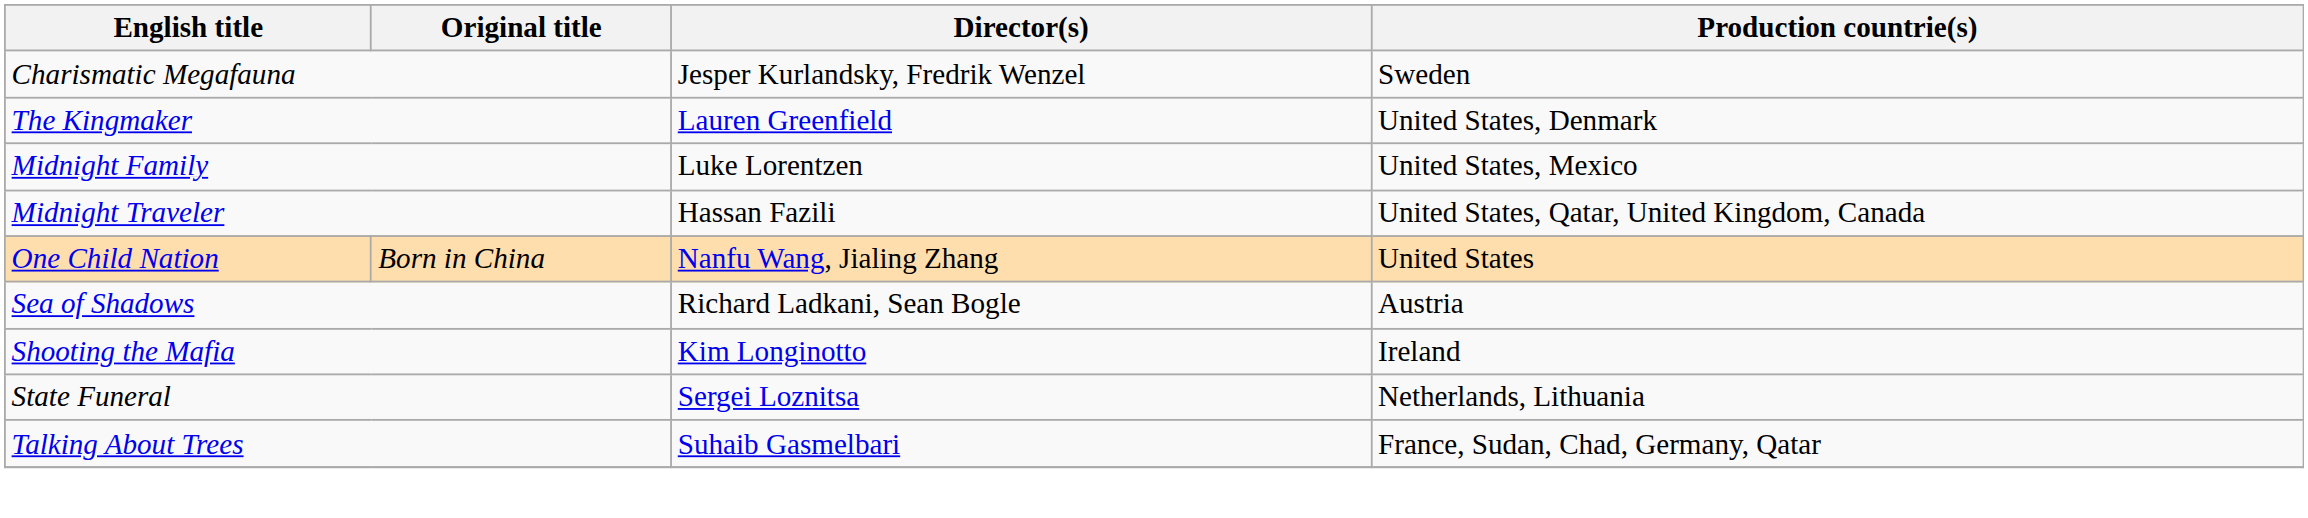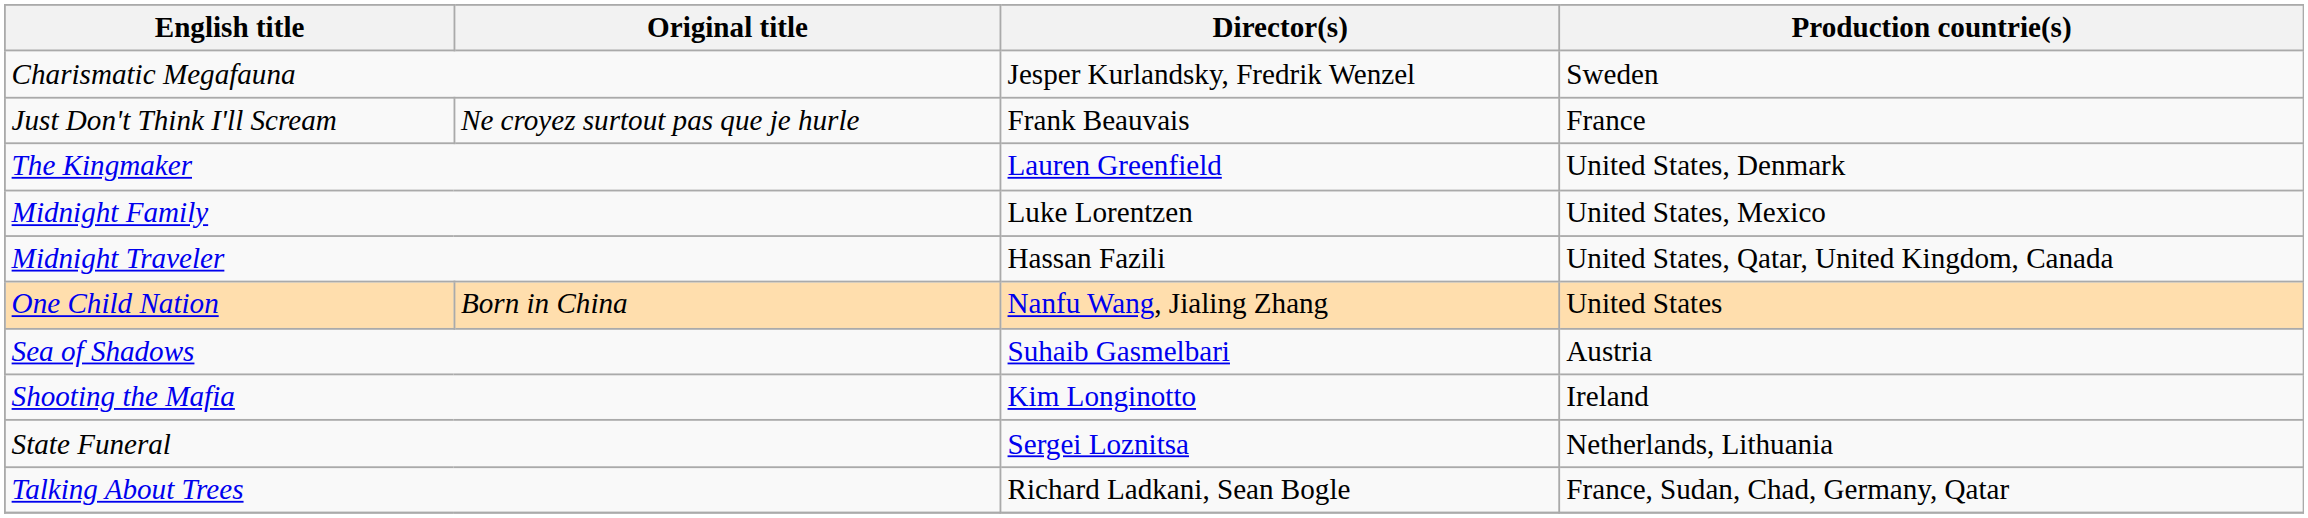+ row: Just Don't Think I'll Scream | Ne croyez surtout pas que je hurle | Frank Beauvais | France
Sea of Shadows | Director(s): Richard Ladkani, Sean Bogle -> Suhaib Gasmelbari
Talking About Trees | Director(s): Suhaib Gasmelbari -> Richard Ladkani, Sean Bogle
